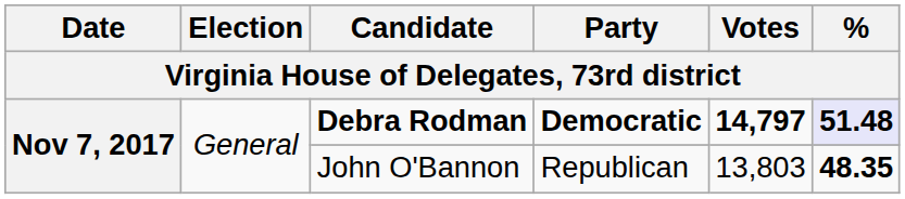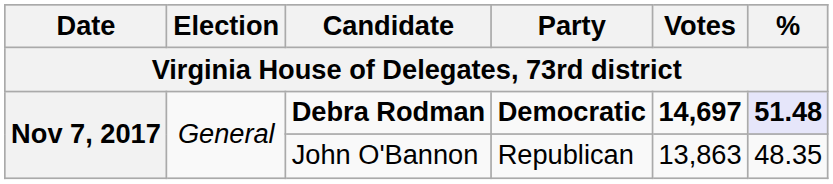Debra Rodman | Votes: 14,797 -> 14,697
John O'Bannon | Votes: 13,803 -> 13,863
John O'Bannon | %: bold -> normal
